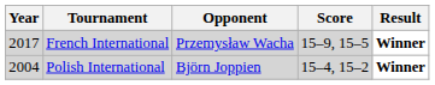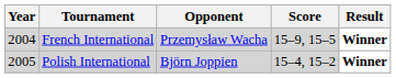French International | Year: 2017 -> 2004
Polish International | Year: 2004 -> 2005
